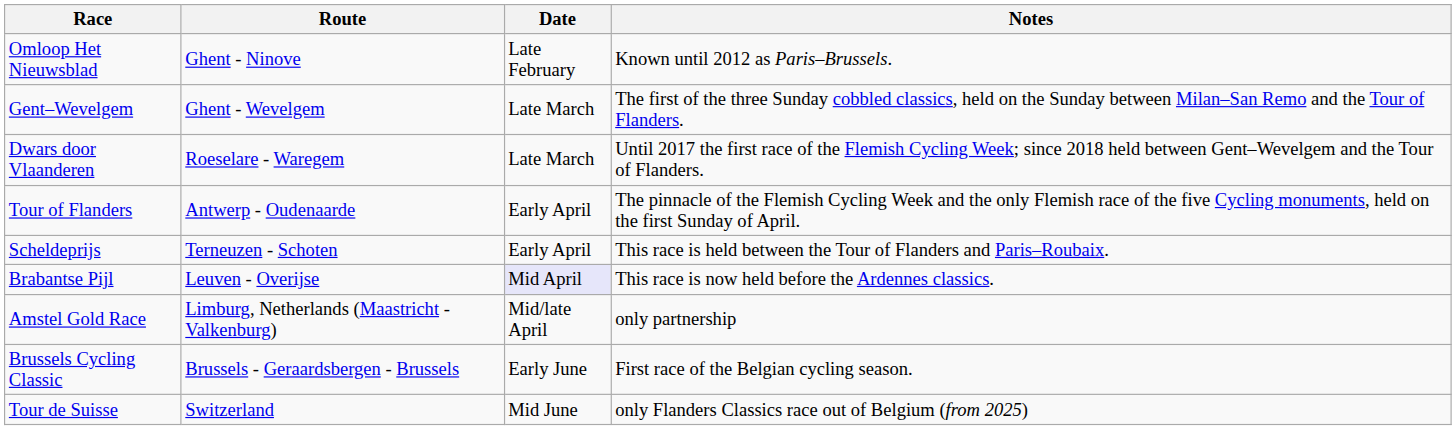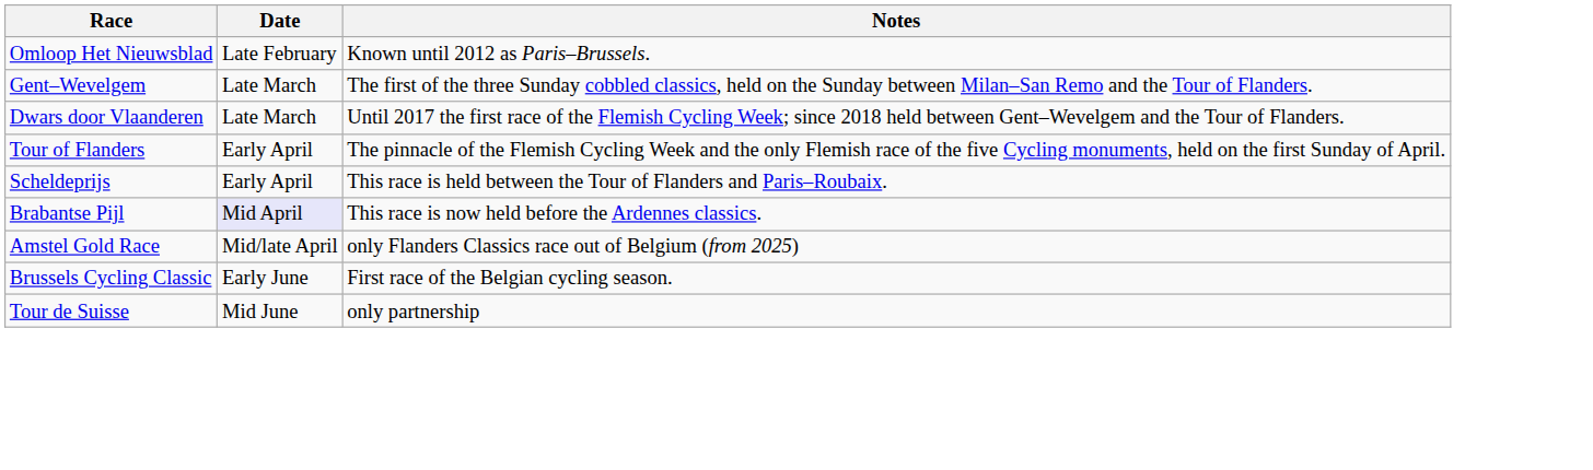- column: Route | Ghent - Ninove | Ghent - Wevelgem | Roeselare - Waregem | Antwerp - Oudenaarde | Terneuzen - Schoten | Leuven - Overijse | Limburg, Netherlands (Maastricht - Valkenburg) | Brussels - Geraardsbergen - Brussels | Switzerland
Amstel Gold Race | Notes: only partnership -> only Flanders Classics race out of Belgium (from 2025)
Tour de Suisse | Notes: only Flanders Classics race out of Belgium (from 2025) -> only partnership
